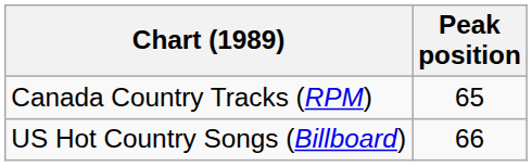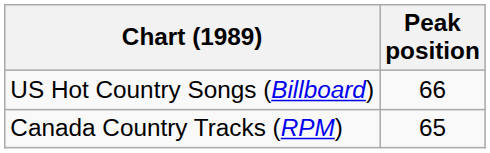rows swapped: Canada Country Tracks (RPM) <-> US Hot Country Songs (Billboard)
